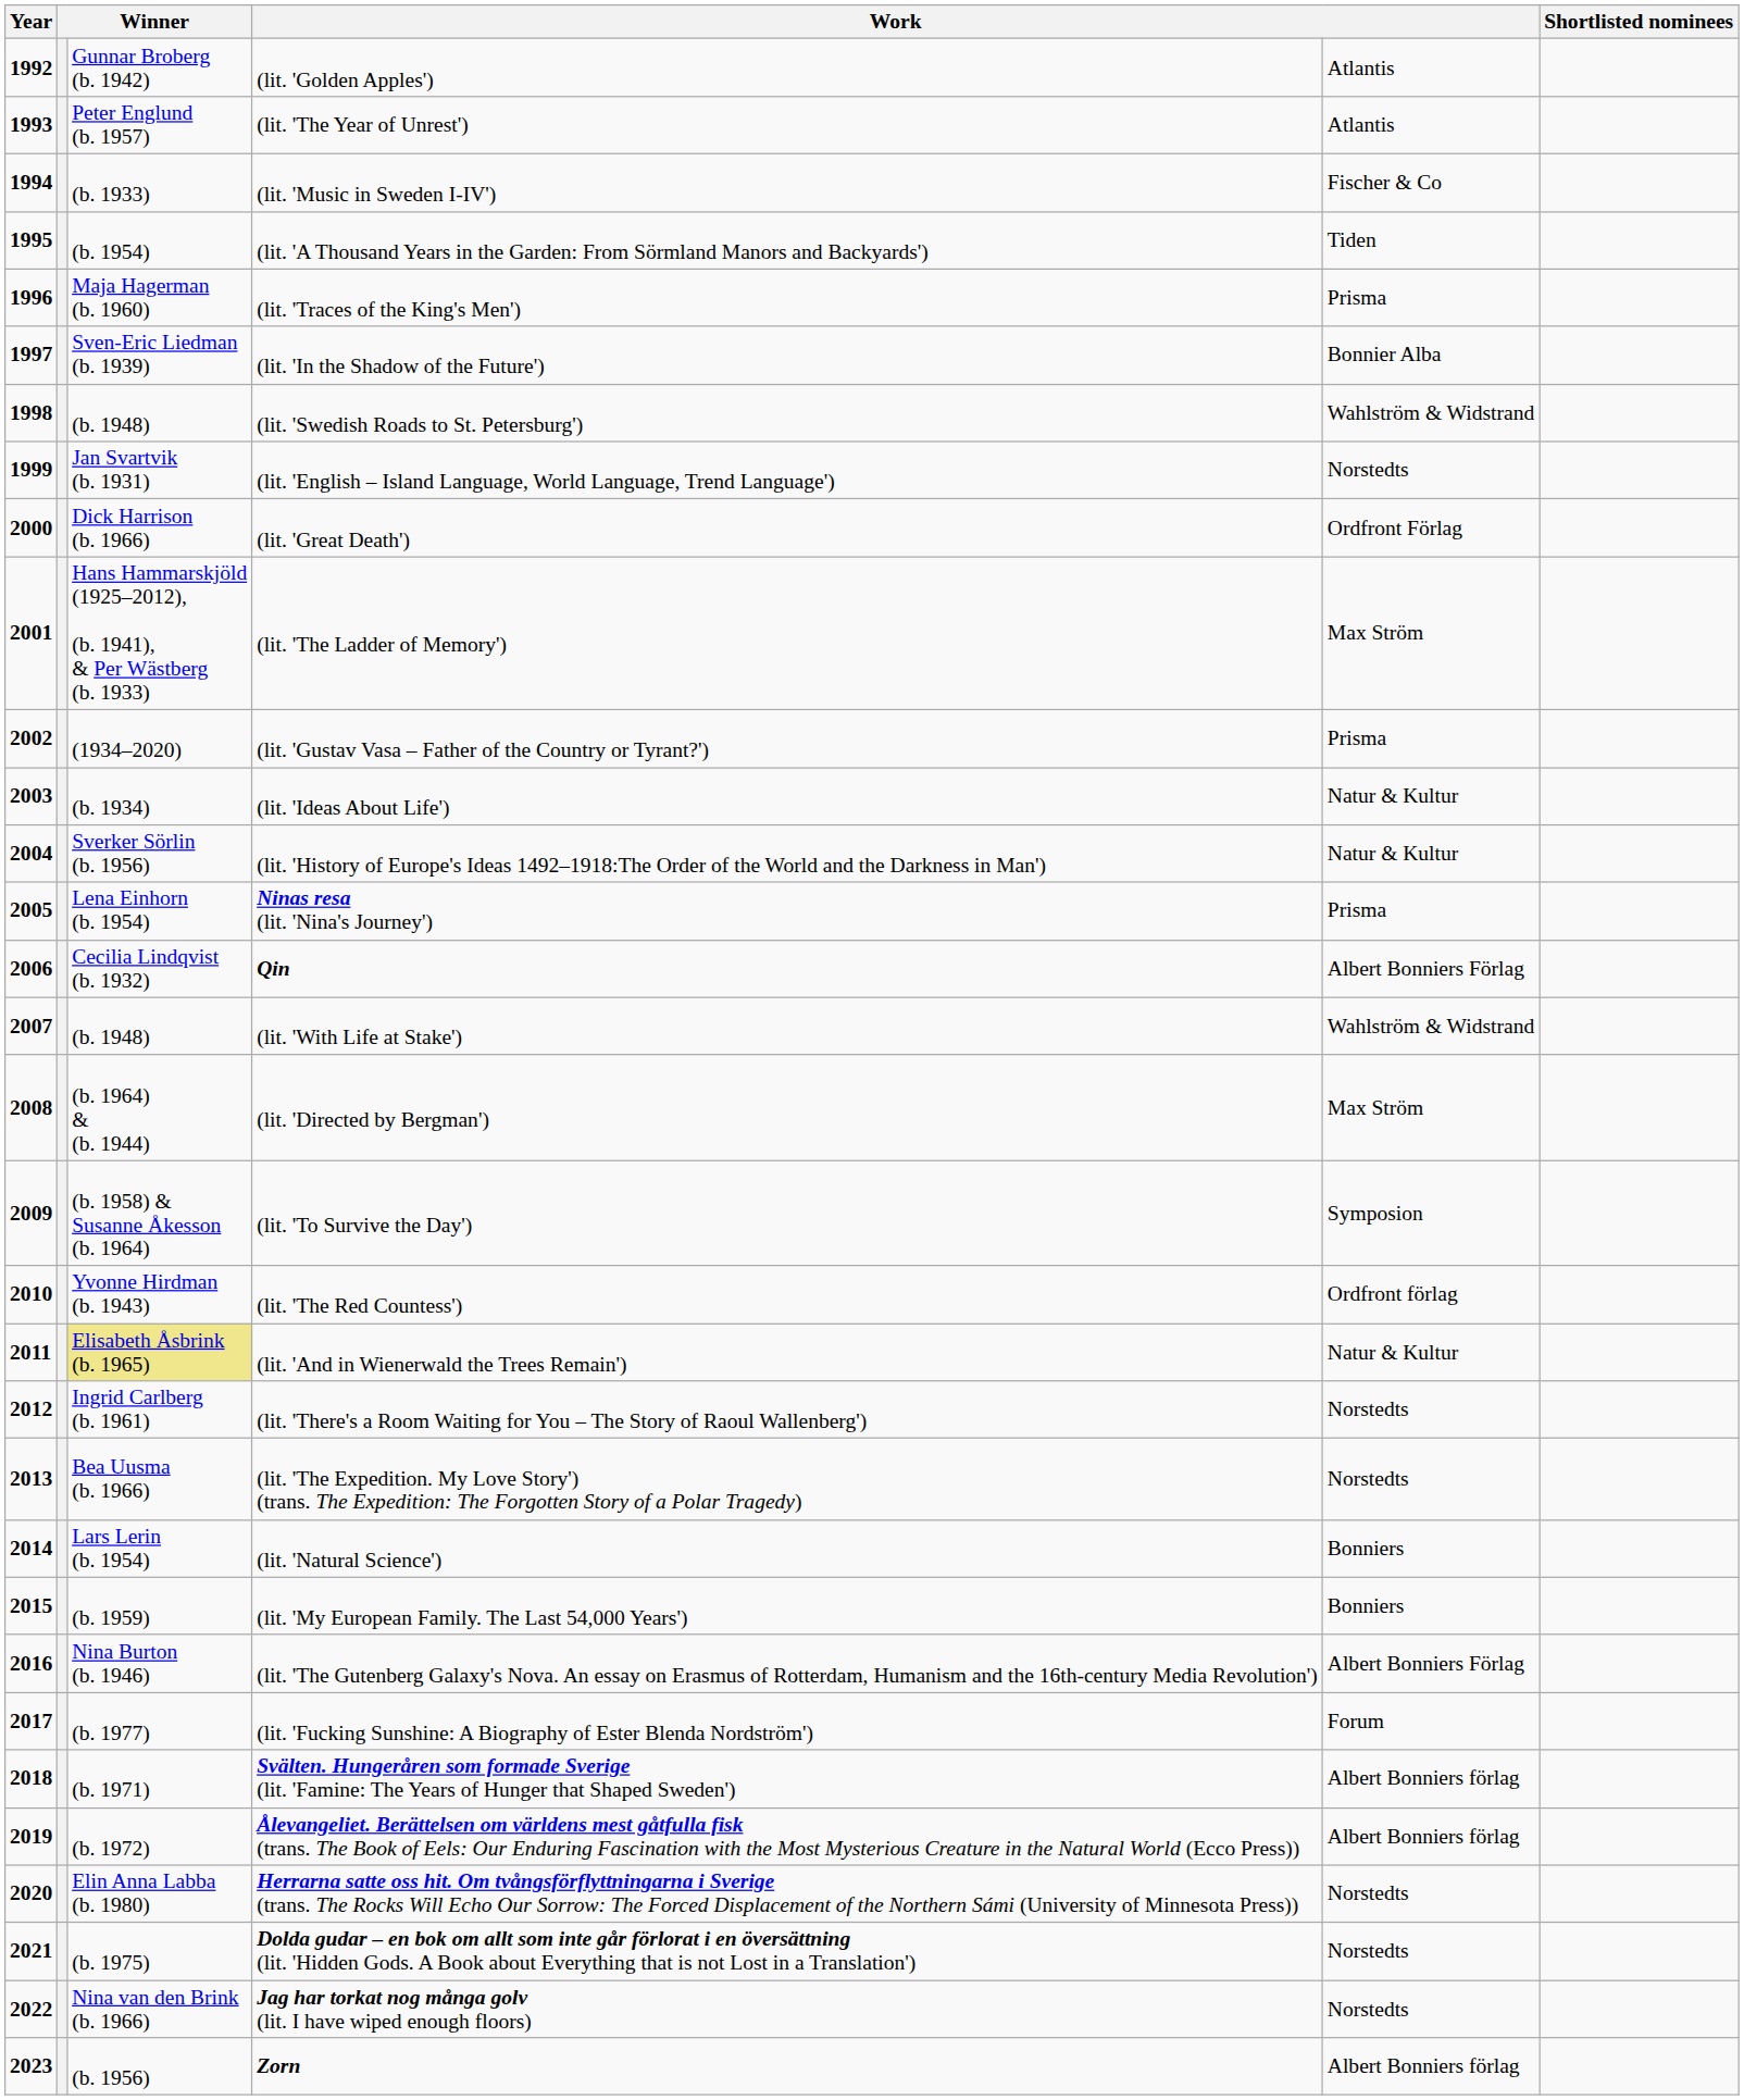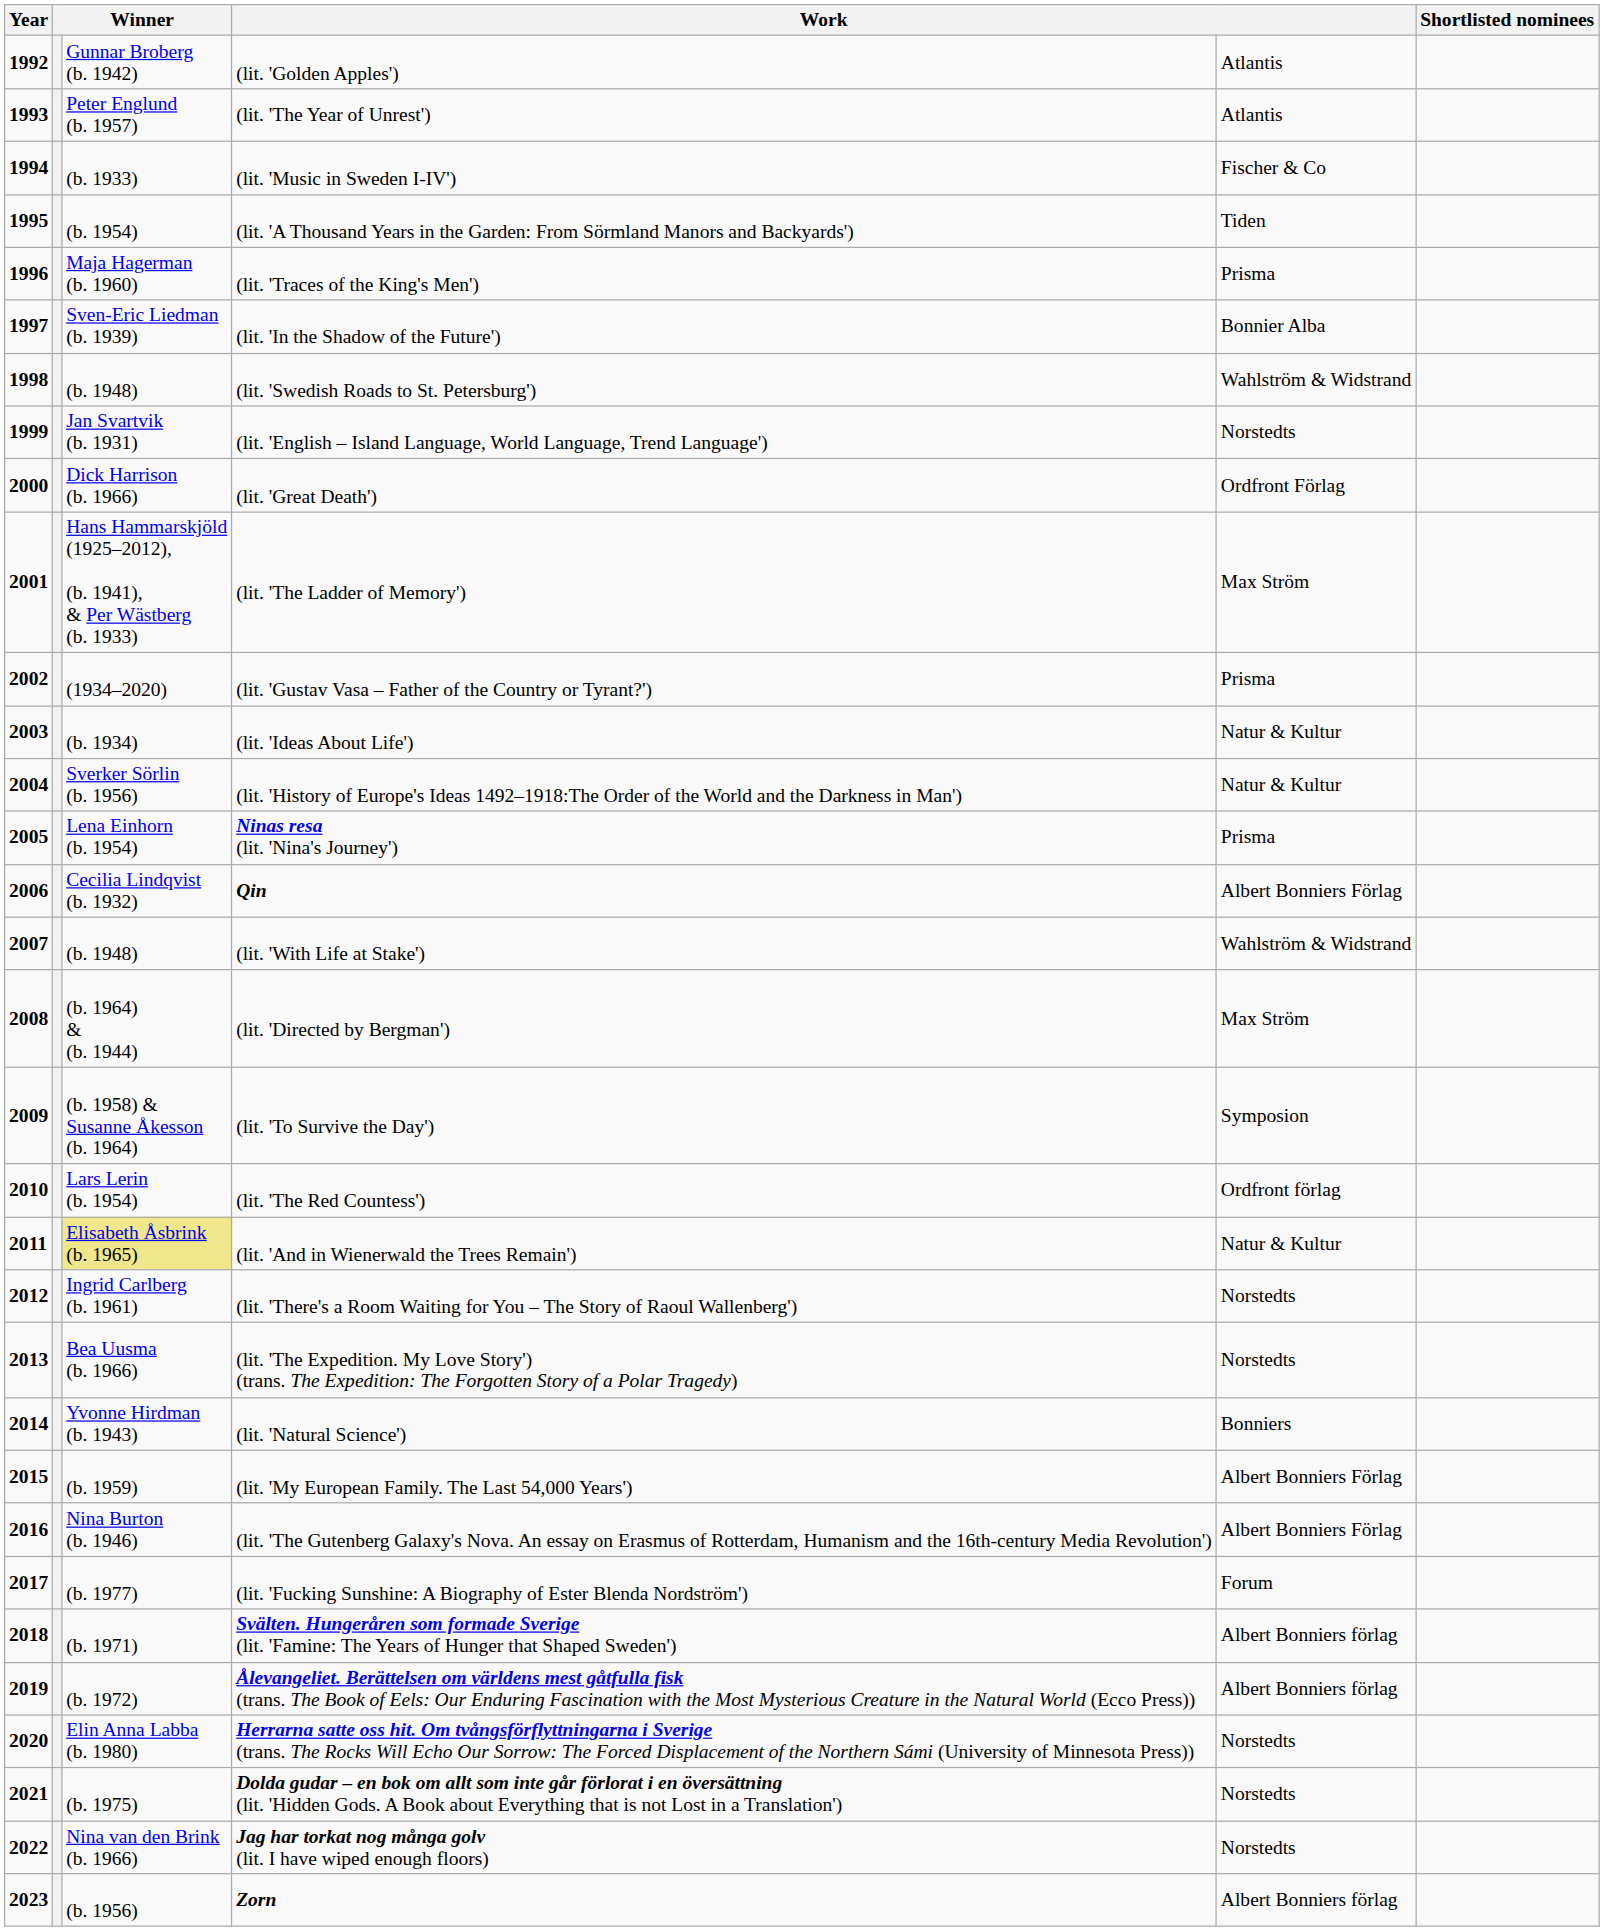(lit. 'The Red Countess') | column 3: Yvonne Hirdman (b. 1943) -> Lars Lerin (b. 1954)
(lit. 'Natural Science') | column 3: Lars Lerin (b. 1954) -> Yvonne Hirdman (b. 1943)
(lit. 'My European Family. The Last 54,000 Years') | column 5: Bonniers -> Albert Bonniers Förlag
